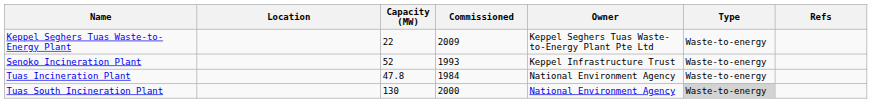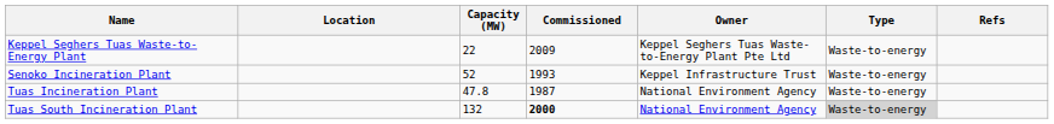Tuas Incineration Plant | Commissioned: 1984 -> 1987
Tuas South Incineration Plant | Capacity (MW): 130 -> 132
Tuas South Incineration Plant | Commissioned: normal -> bold
